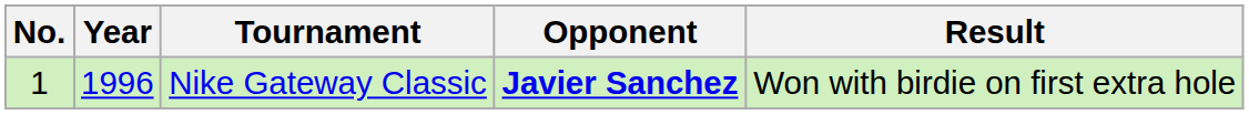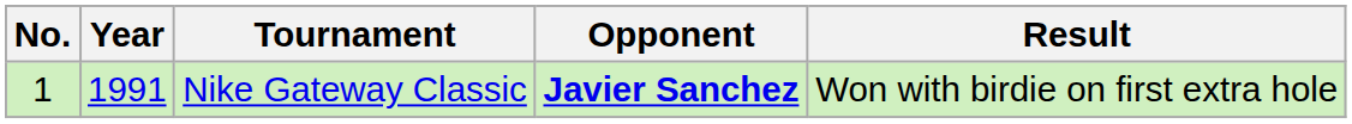Nike Gateway Classic | Year: 1996 -> 1991
